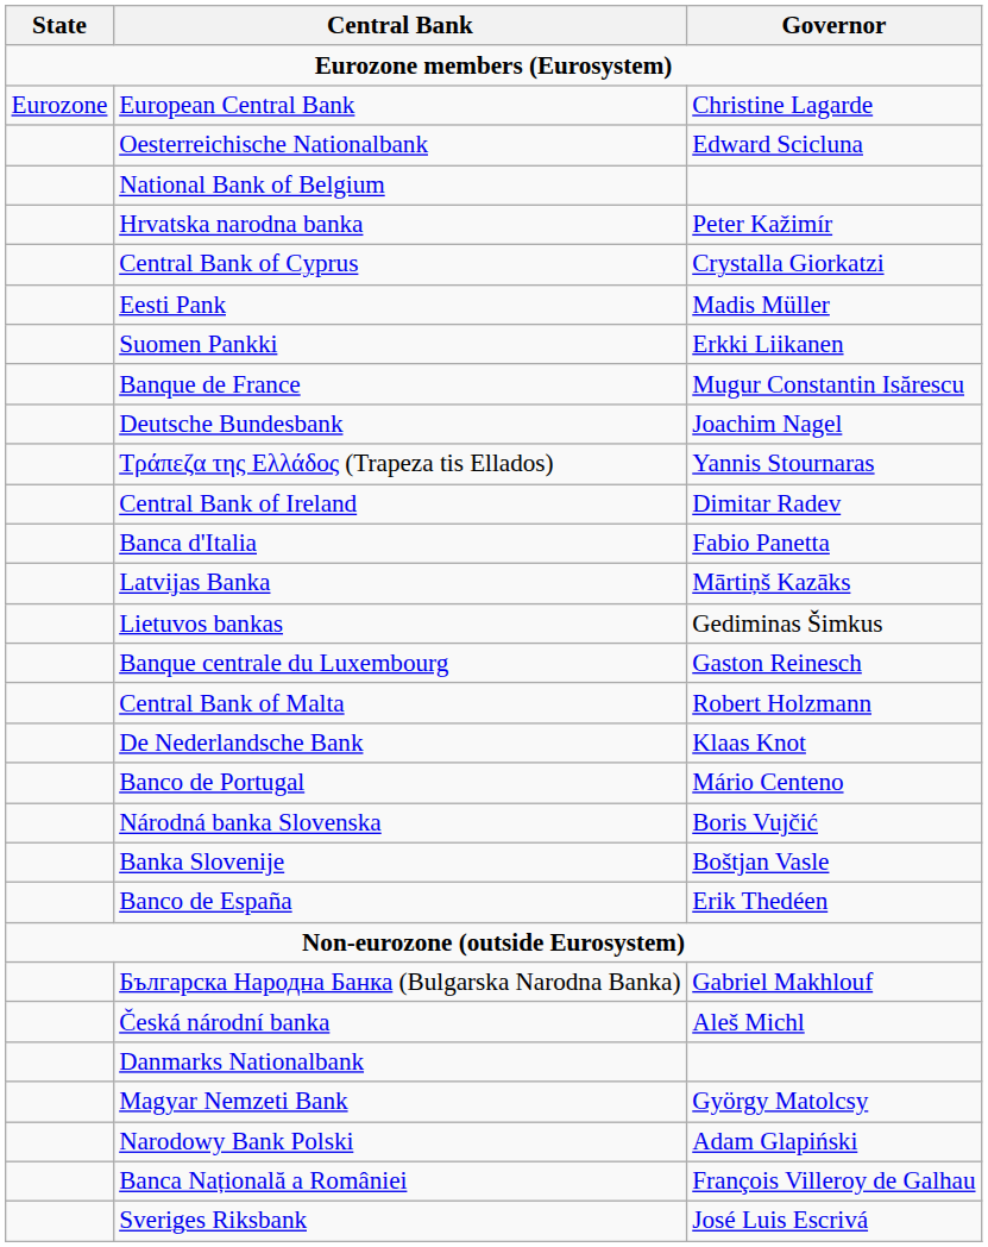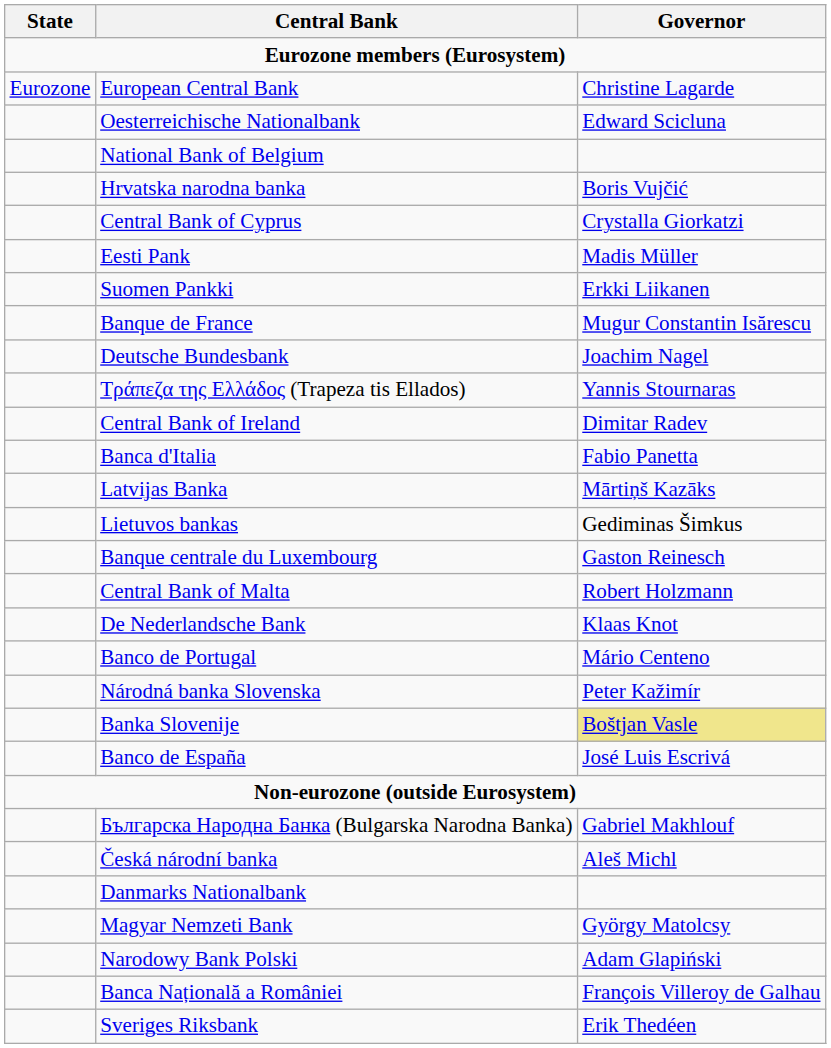Hrvatska narodna banka | Governor: Peter Kažimír -> Boris Vujčić
Národná banka Slovenska | Governor: Boris Vujčić -> Peter Kažimír
Banka Slovenije | Governor: no background -> khaki background
Banco de España | Governor: Erik Thedéen -> José Luis Escrivá
Sveriges Riksbank | Governor: José Luis Escrivá -> Erik Thedéen
